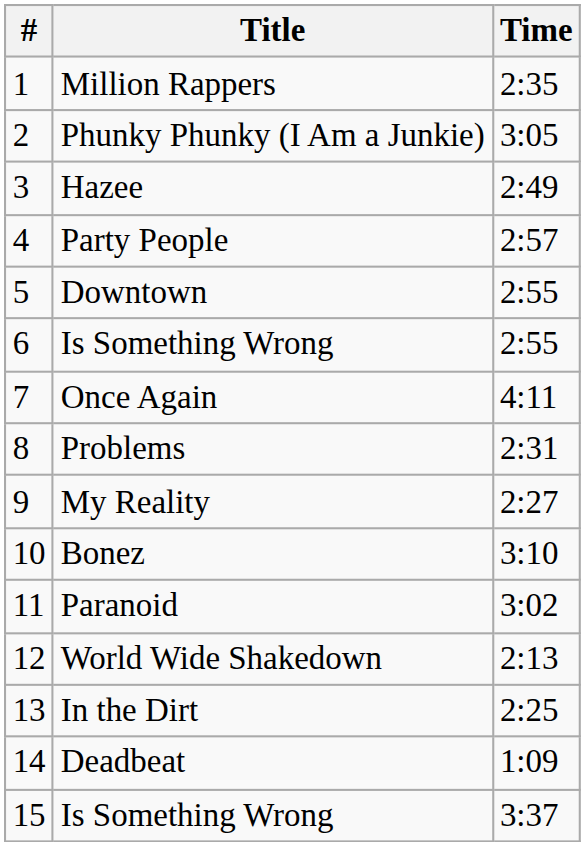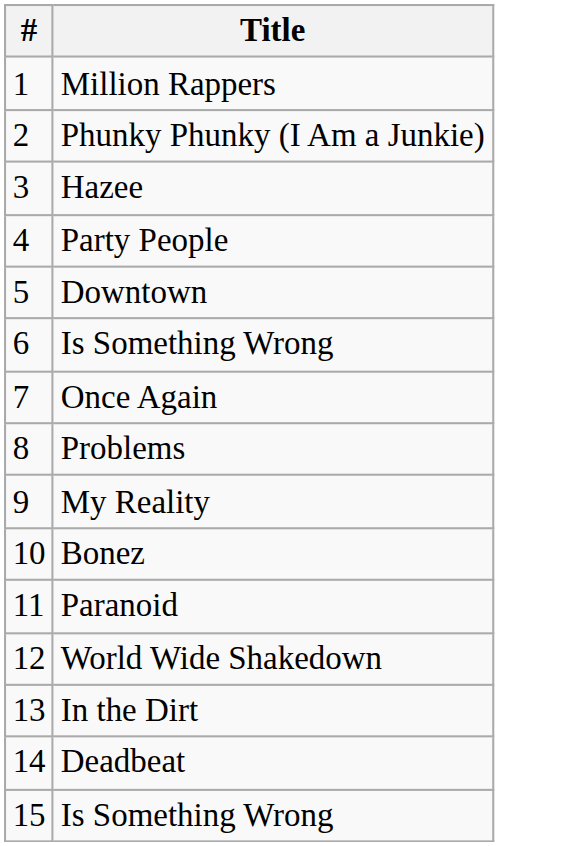- column: Time | 2:35 | 3:05 | 2:49 | 2:57 | 2:55 | 2:55 | 4:11 | 2:31 | 2:27 | 3:10 | 3:02 | 2:13 | 2:25 | 1:09 | 3:37
